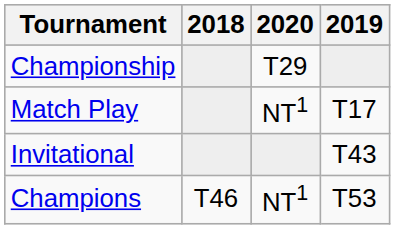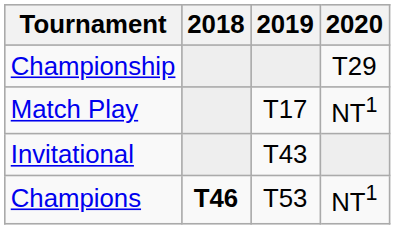columns swapped: 2019 <-> 2020
Champions | 2018: normal -> bold
